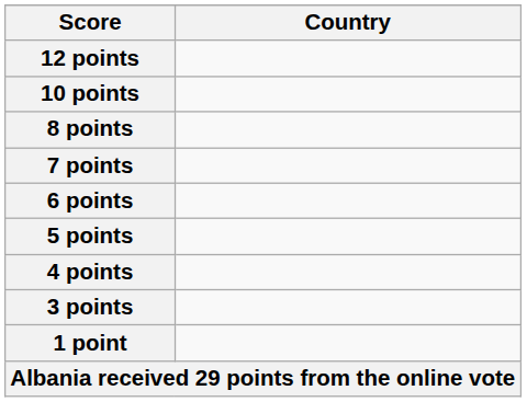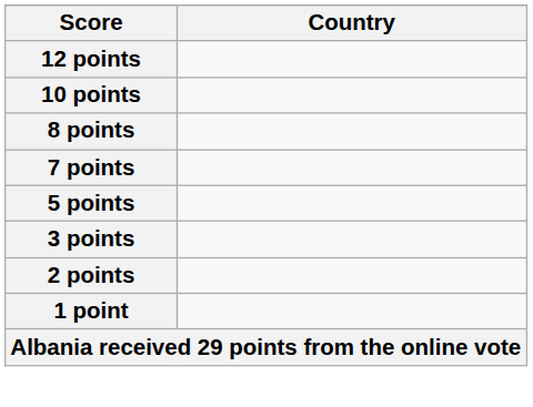- row: 6 points
- row: 4 points
+ row: 2 points
